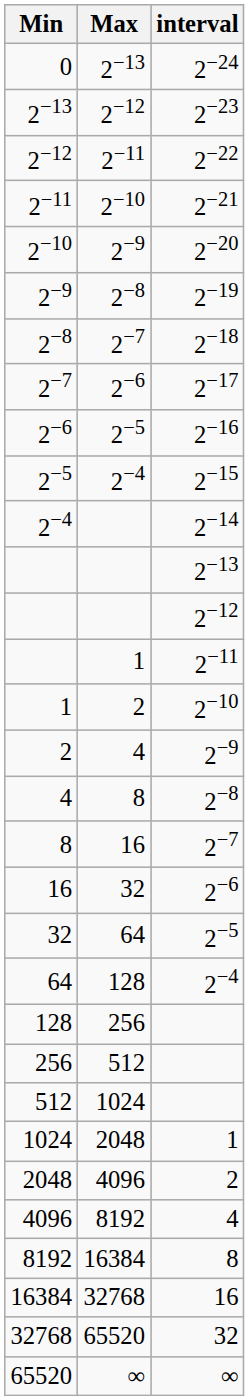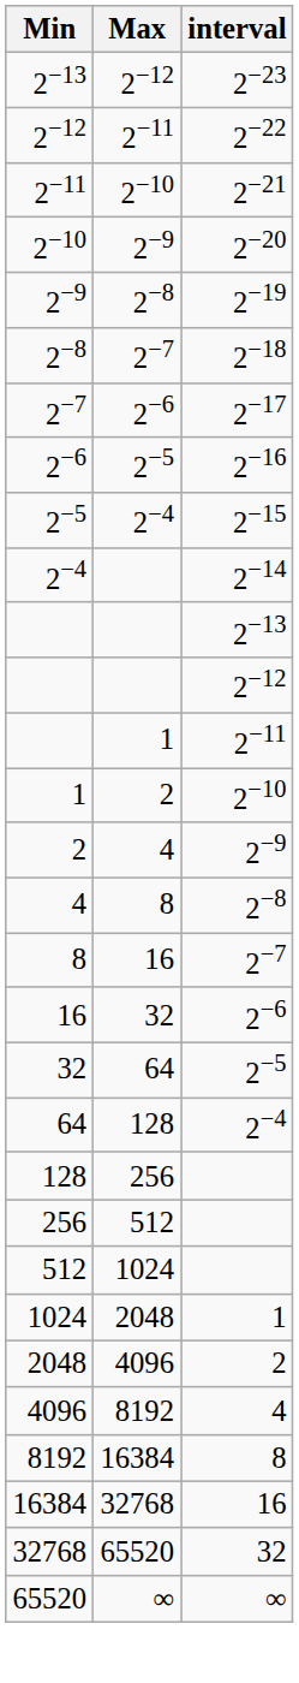- row: 0 | 2−13 | 2−24
